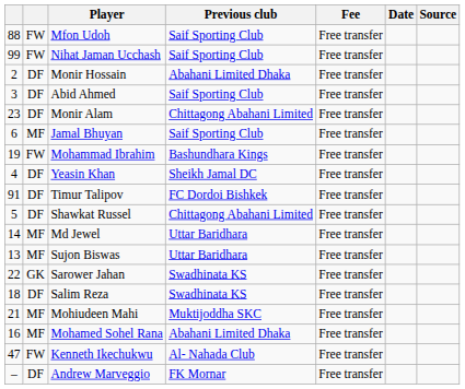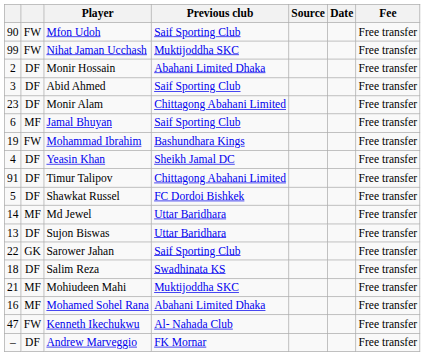columns swapped: Fee <-> Source
Mfon Udoh | column 1: 88 -> 90
Nihat Jaman Ucchash | Previous club: Saif Sporting Club -> Muktijoddha SKC
Timur Talipov | Previous club: FC Dordoi Bishkek -> Chittagong Abahani Limited
Shawkat Russel | Previous club: Chittagong Abahani Limited -> FC Dordoi Bishkek
Sujon Biswas | column 2: MF -> DF
Sarower Jahan | Previous club: Swadhinata KS -> Saif Sporting Club
